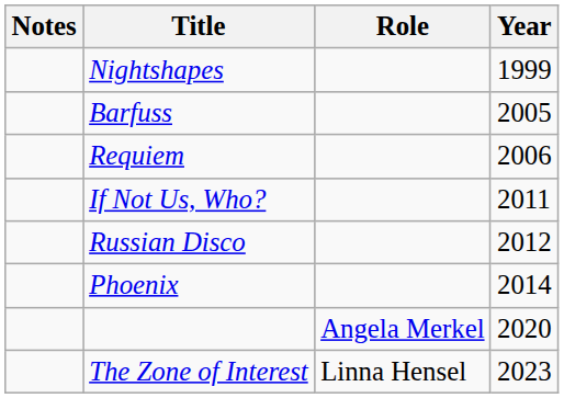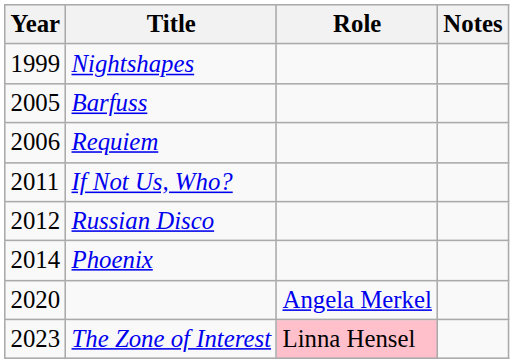columns swapped: Year <-> Notes
The Zone of Interest | Role: no background -> pink background
